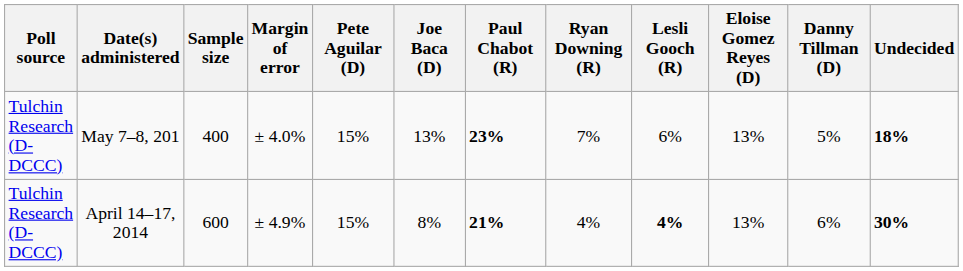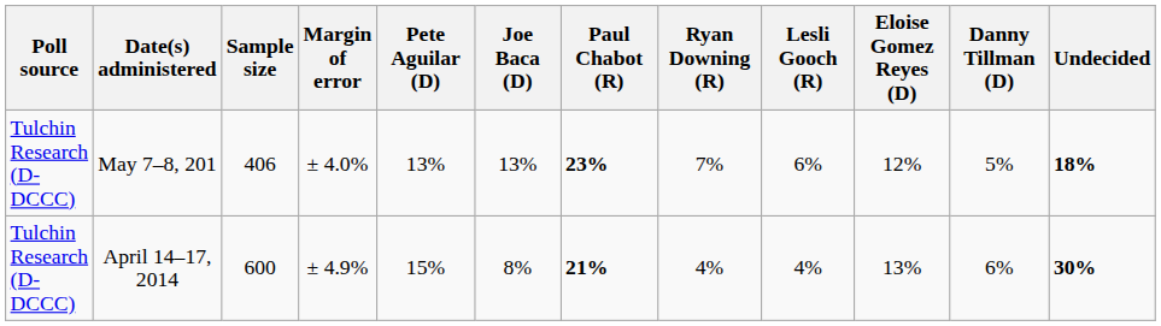May 7–8, 201 | Sample size: 400 -> 406
May 7–8, 201 | Pete Aguilar (D): 15% -> 13%
May 7–8, 201 | Eloise Gomez Reyes (D): 13% -> 12%
April 14–17, 2014 | Lesli Gooch (R): bold -> normal
